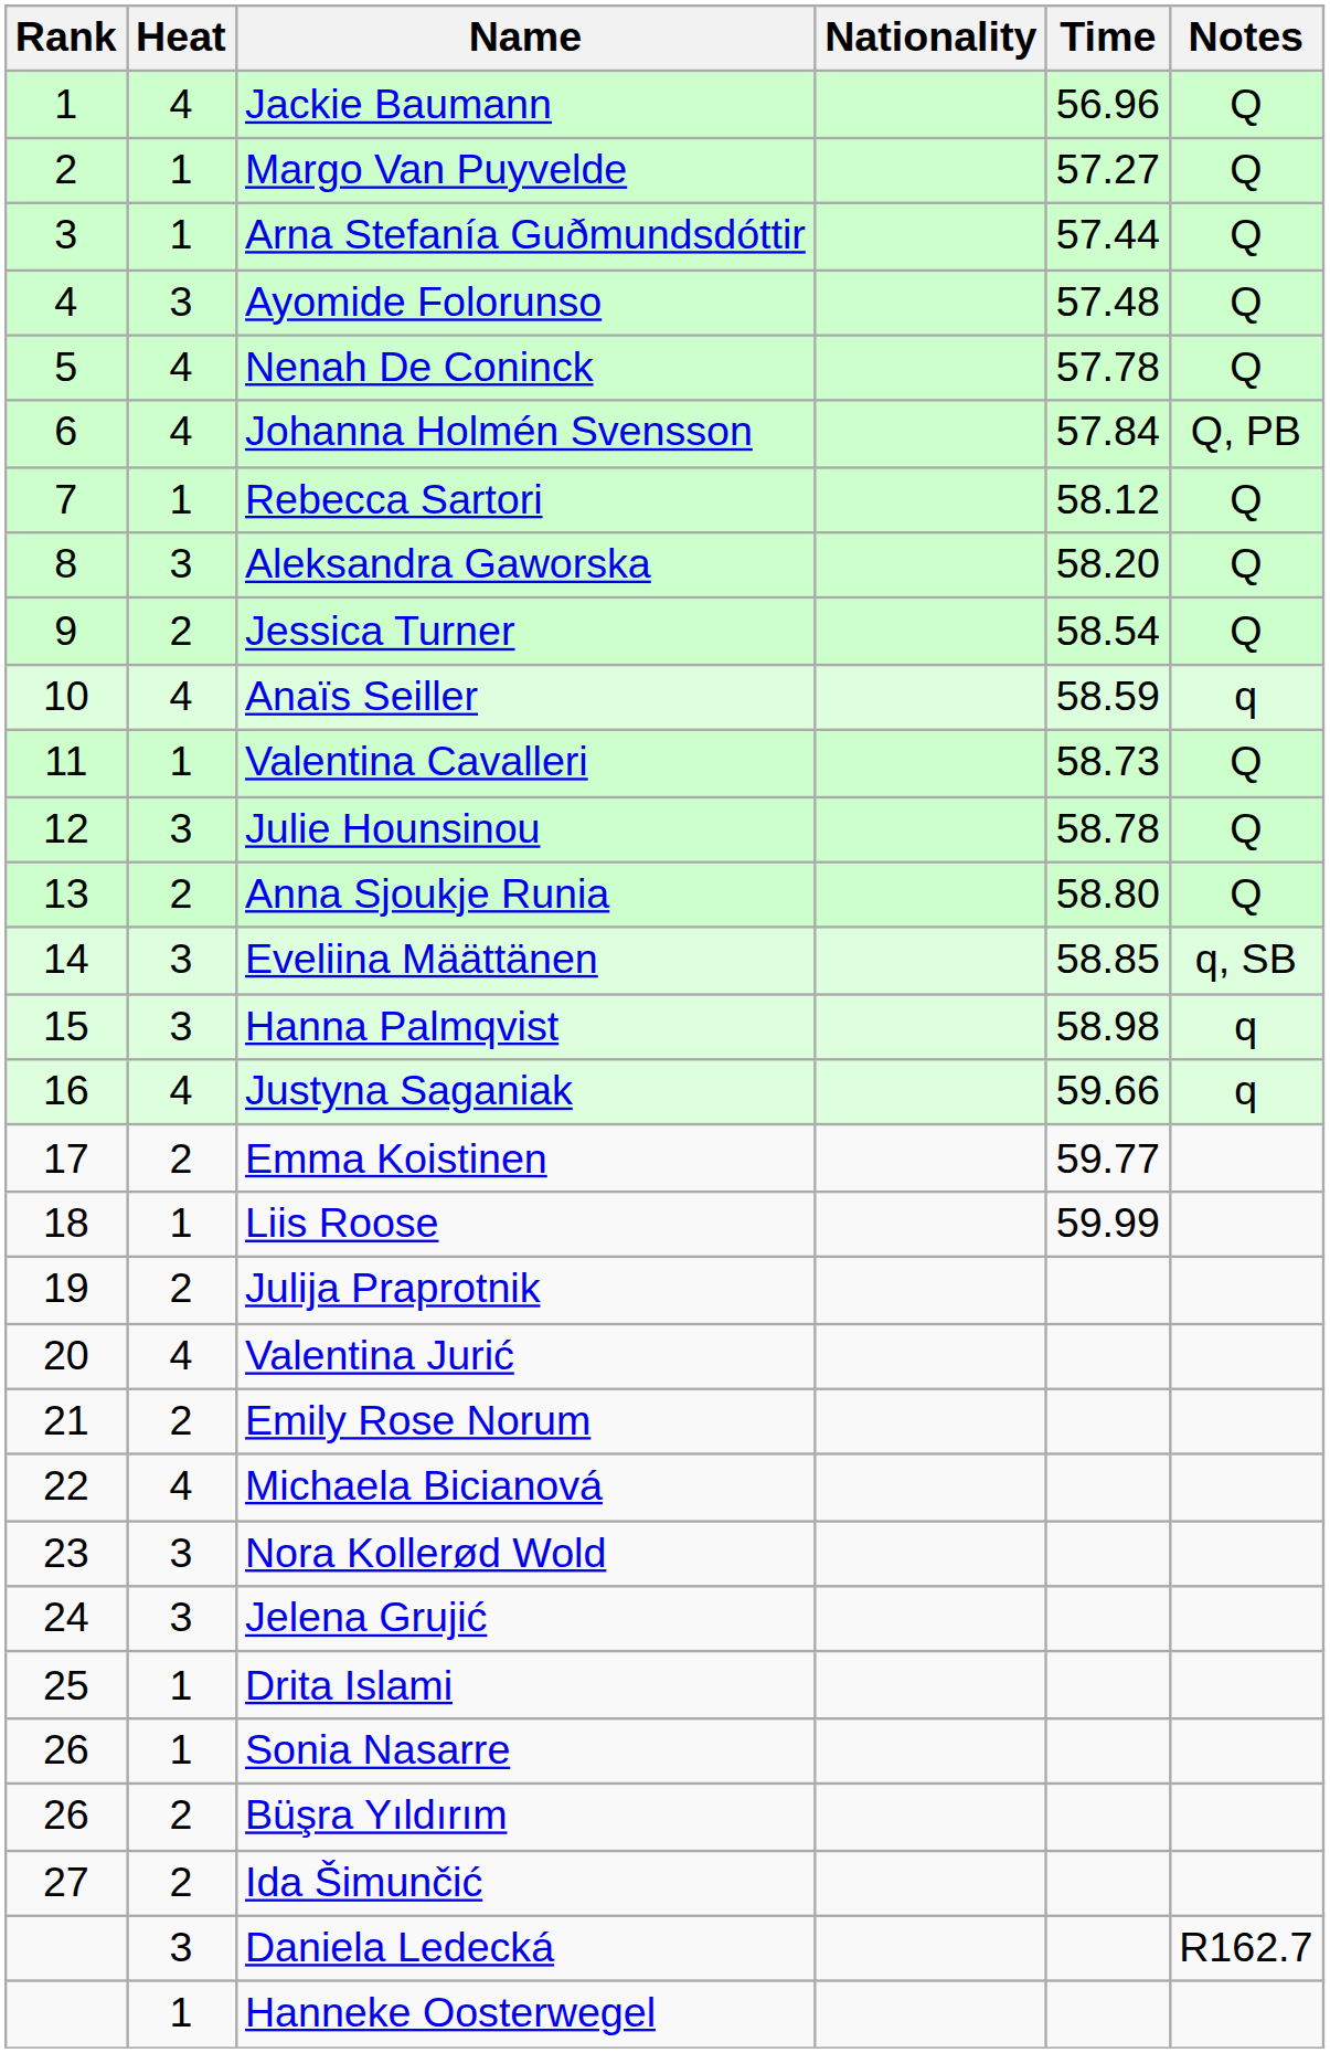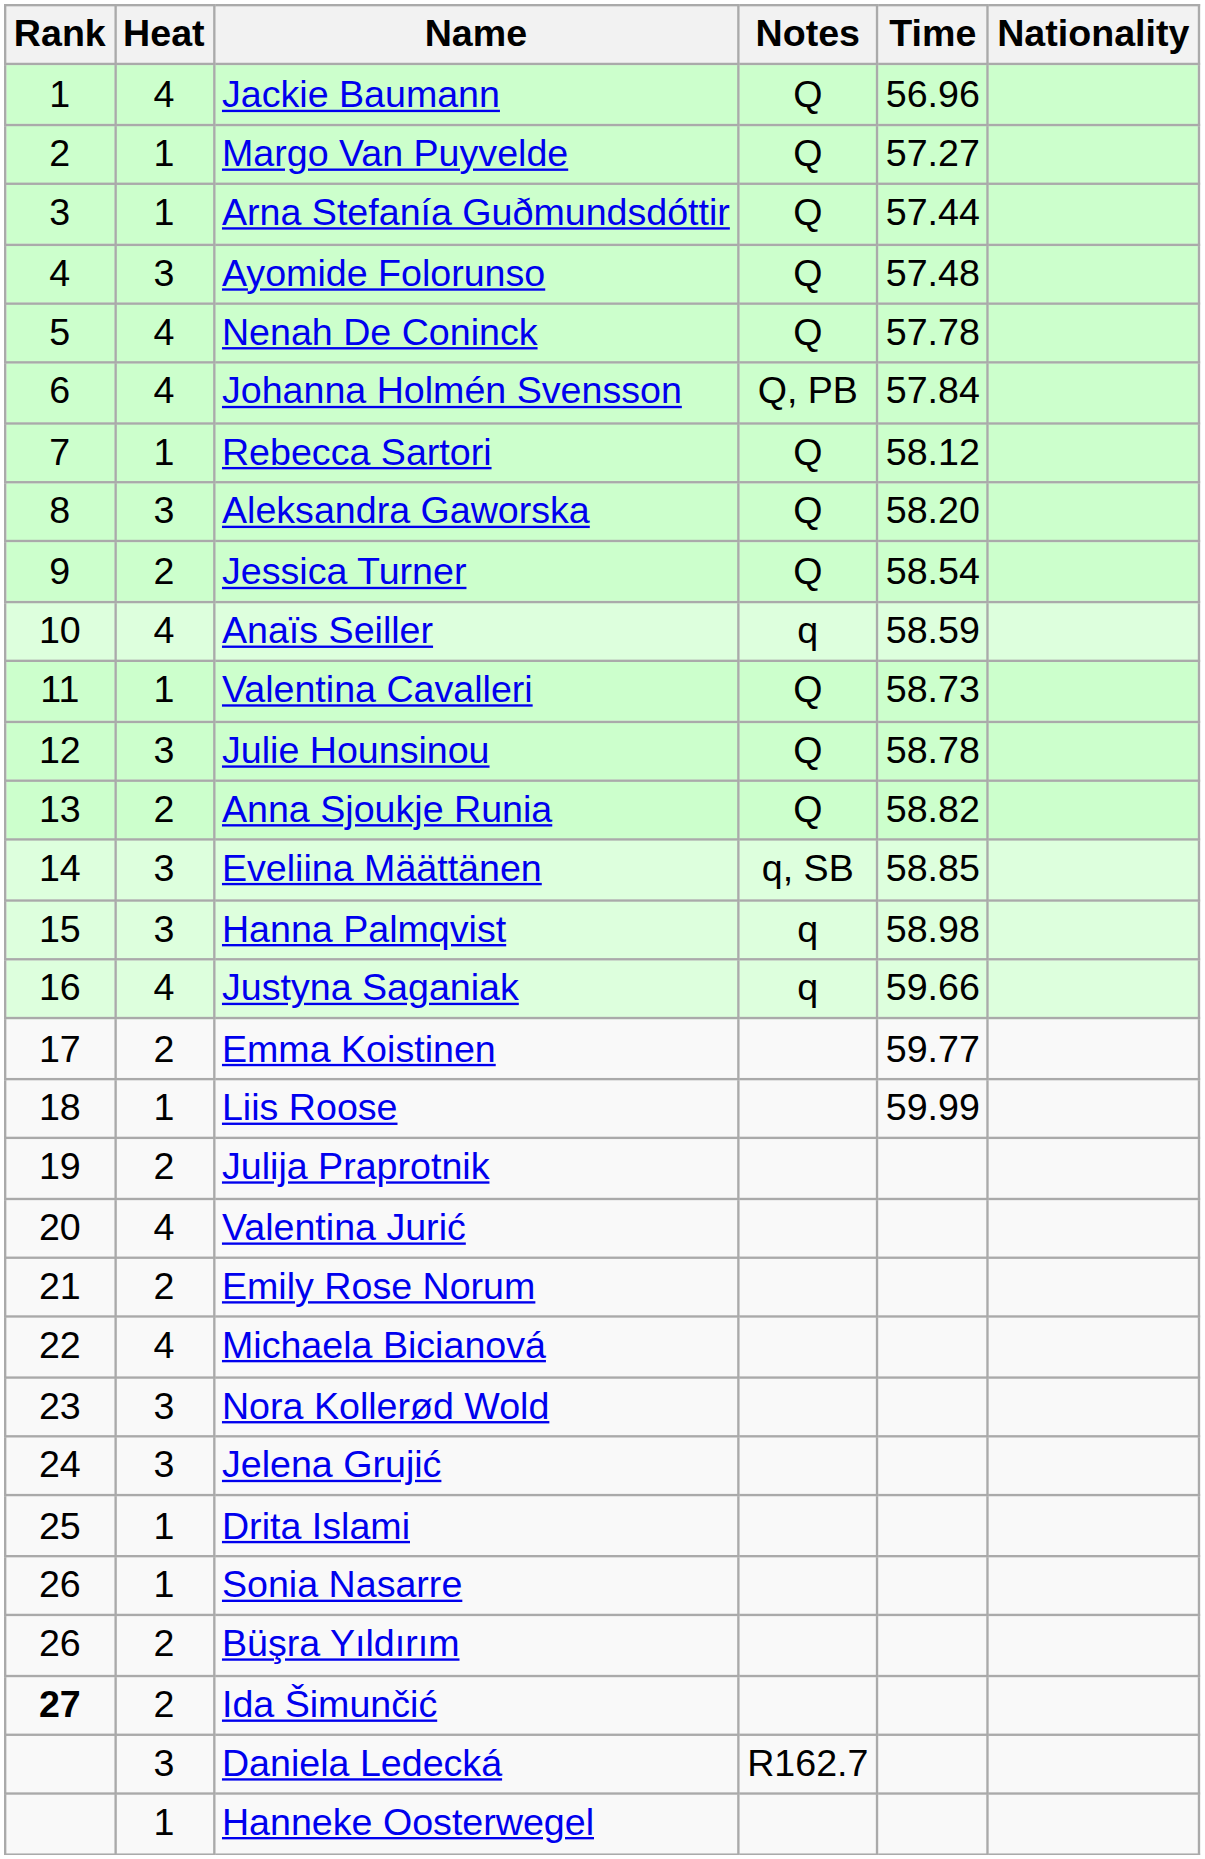columns swapped: Nationality <-> Notes
Anna Sjoukje Runia | Time: 58.80 -> 58.82
Ida Šimunčić | Rank: normal -> bold
